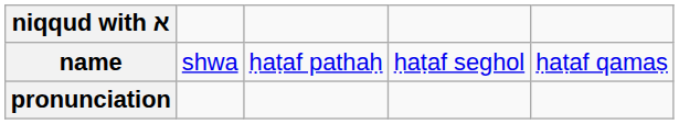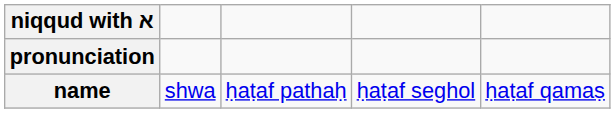rows swapped: name <-> pronunciation
